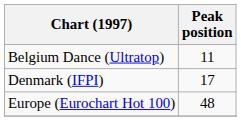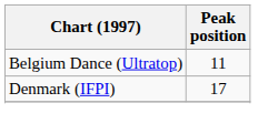- row: Europe (Eurochart Hot 100) | 48
